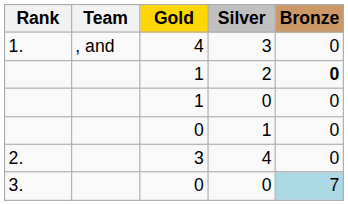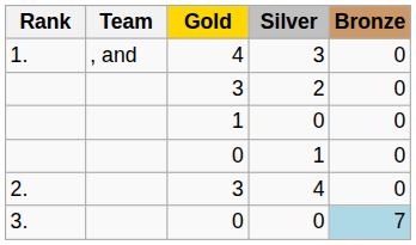2 | Gold: 1 -> 3
2 | Bronze: bold -> normal
